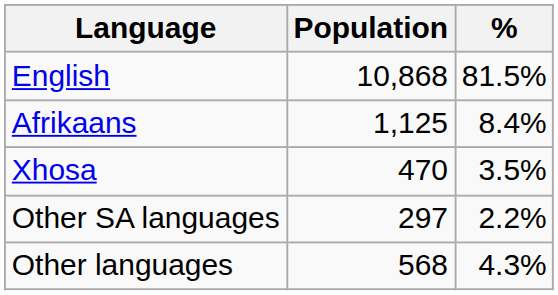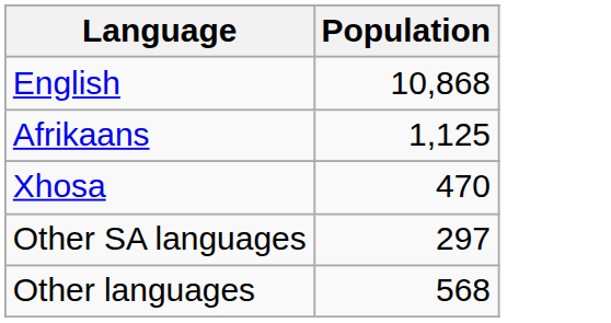- column: % | 81.5% | 8.4% | 3.5% | 2.2% | 4.3%
